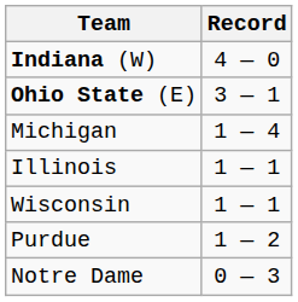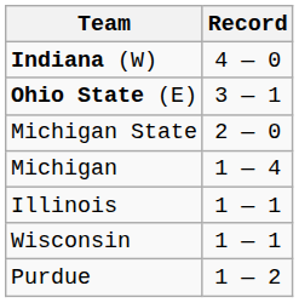+ row: Michigan State | 2 — 0
- row: Notre Dame | 0 — 3
